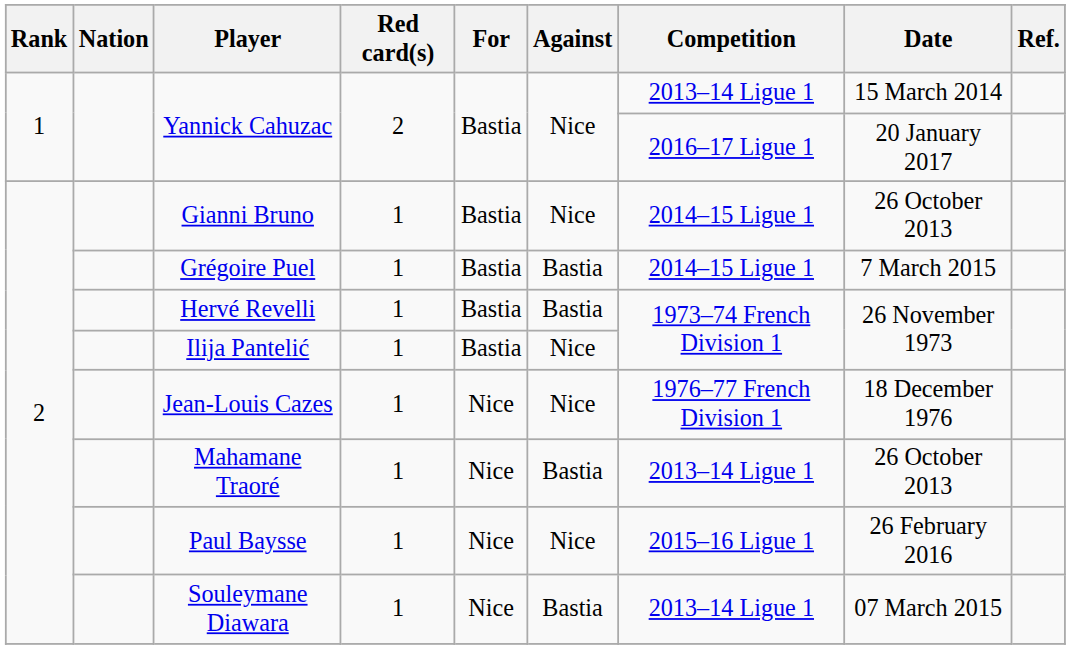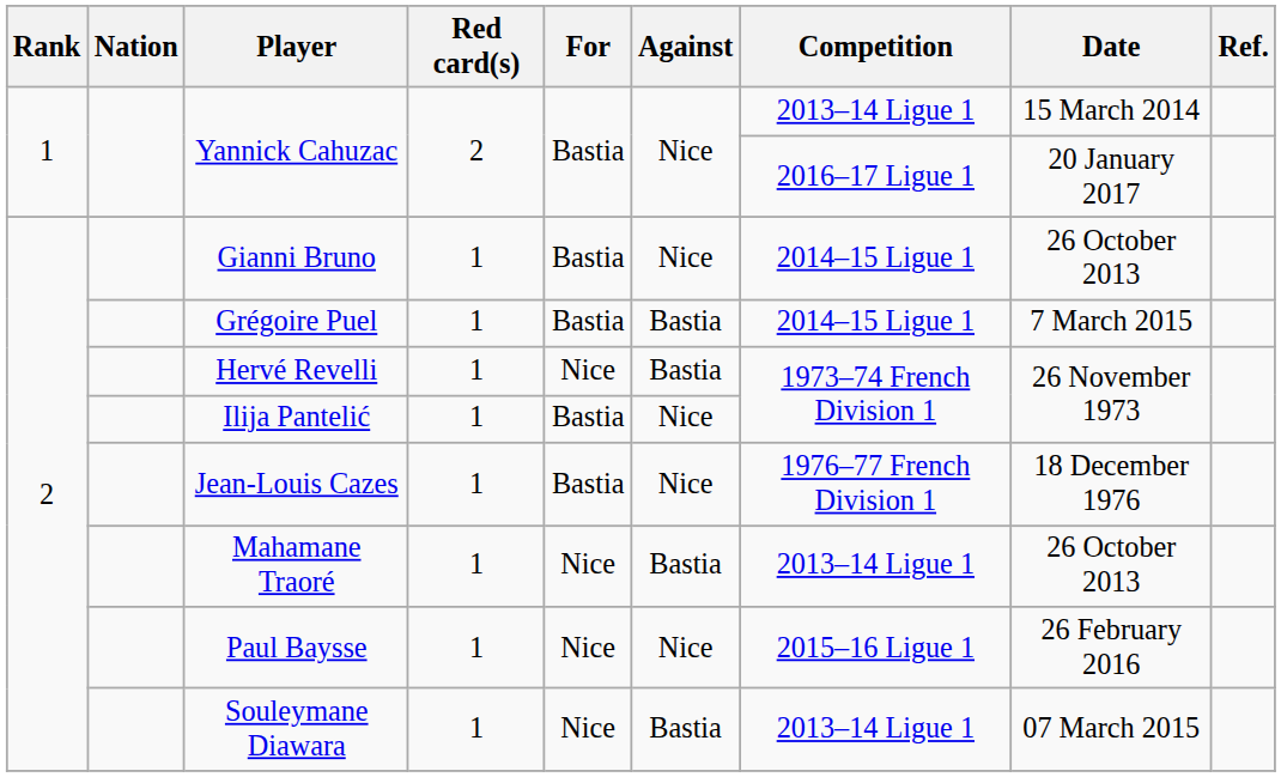Hervé Revelli | For: Bastia -> Nice
Jean-Louis Cazes | For: Nice -> Bastia
